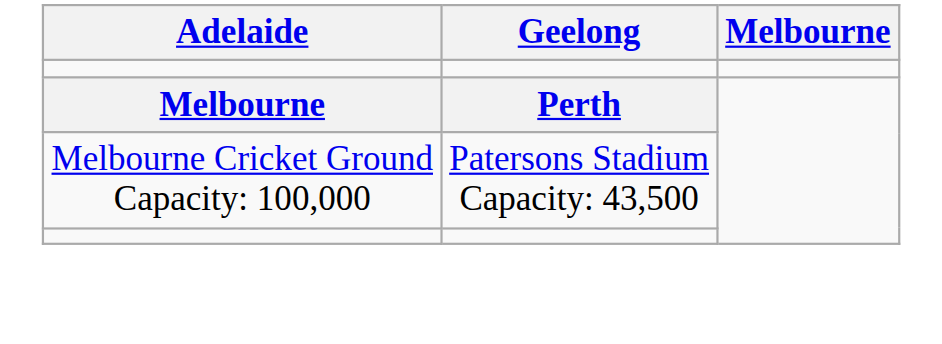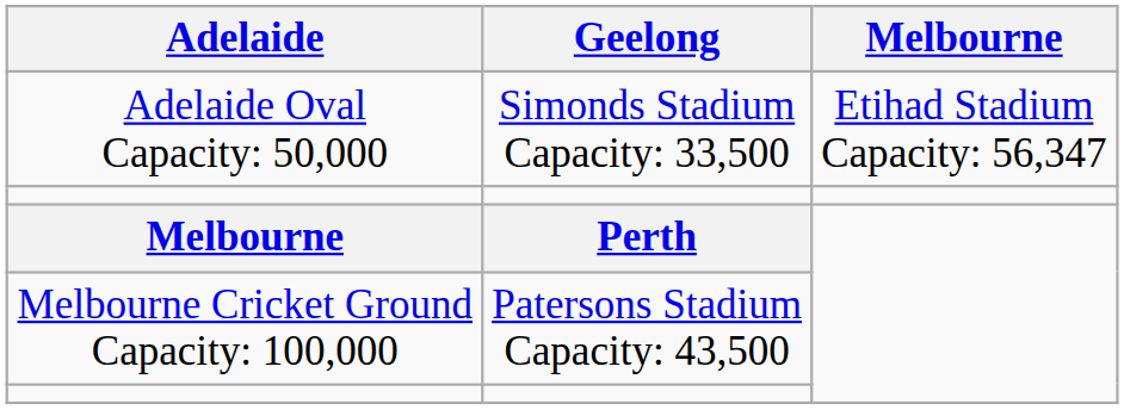+ row: Adelaide Oval Capacity: 50,000 | Simonds Stadium Capacity: 33,500 | Etihad Stadium Capacity: 56,347
